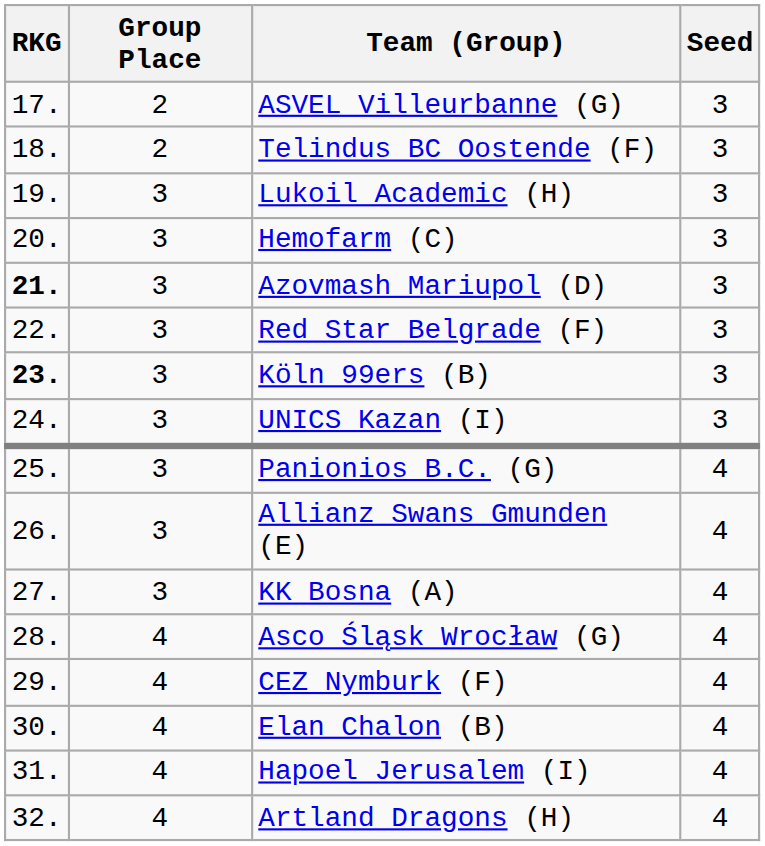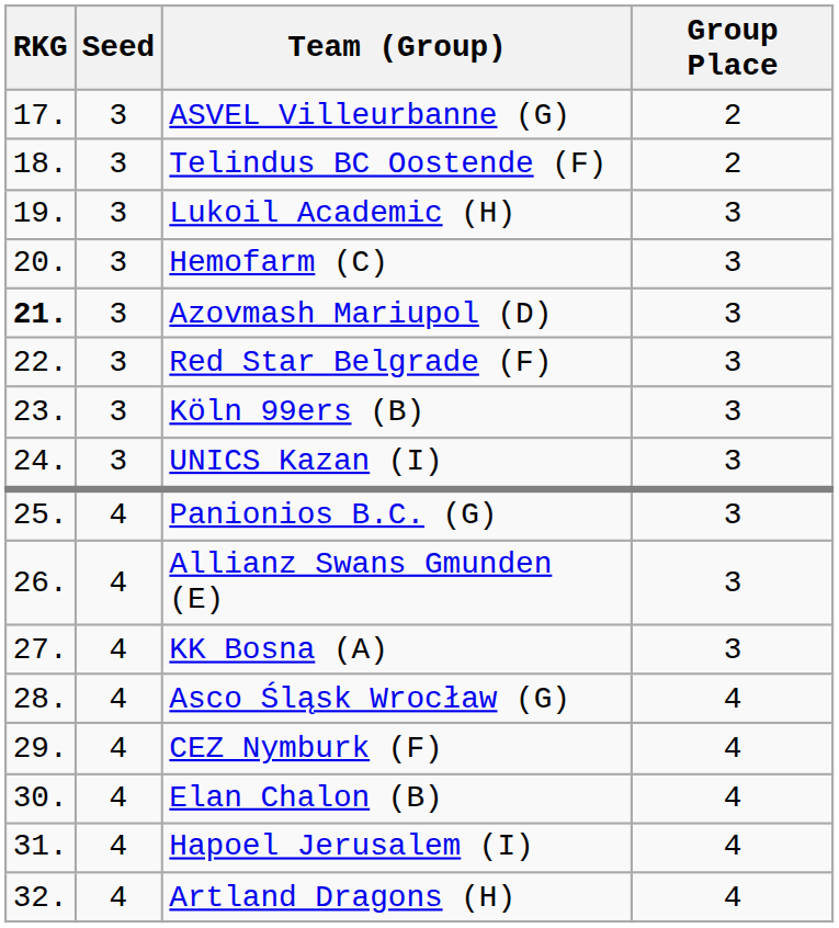columns swapped: Group Place <-> Seed
Köln 99ers (B) | RKG: bold -> normal
